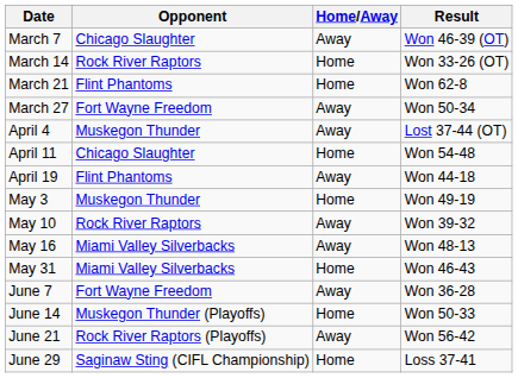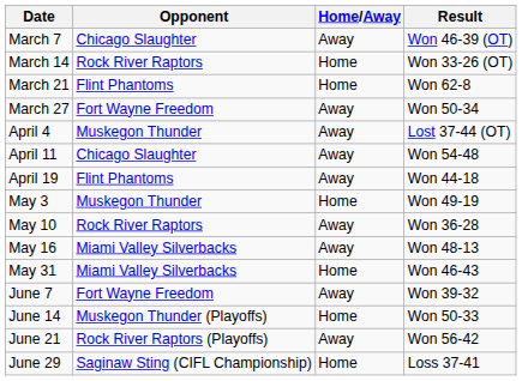April 11 | Home/Away: Home -> Away
May 10 | Result: Won 39-32 -> Won 36-28
June 7 | Result: Won 36-28 -> Won 39-32
